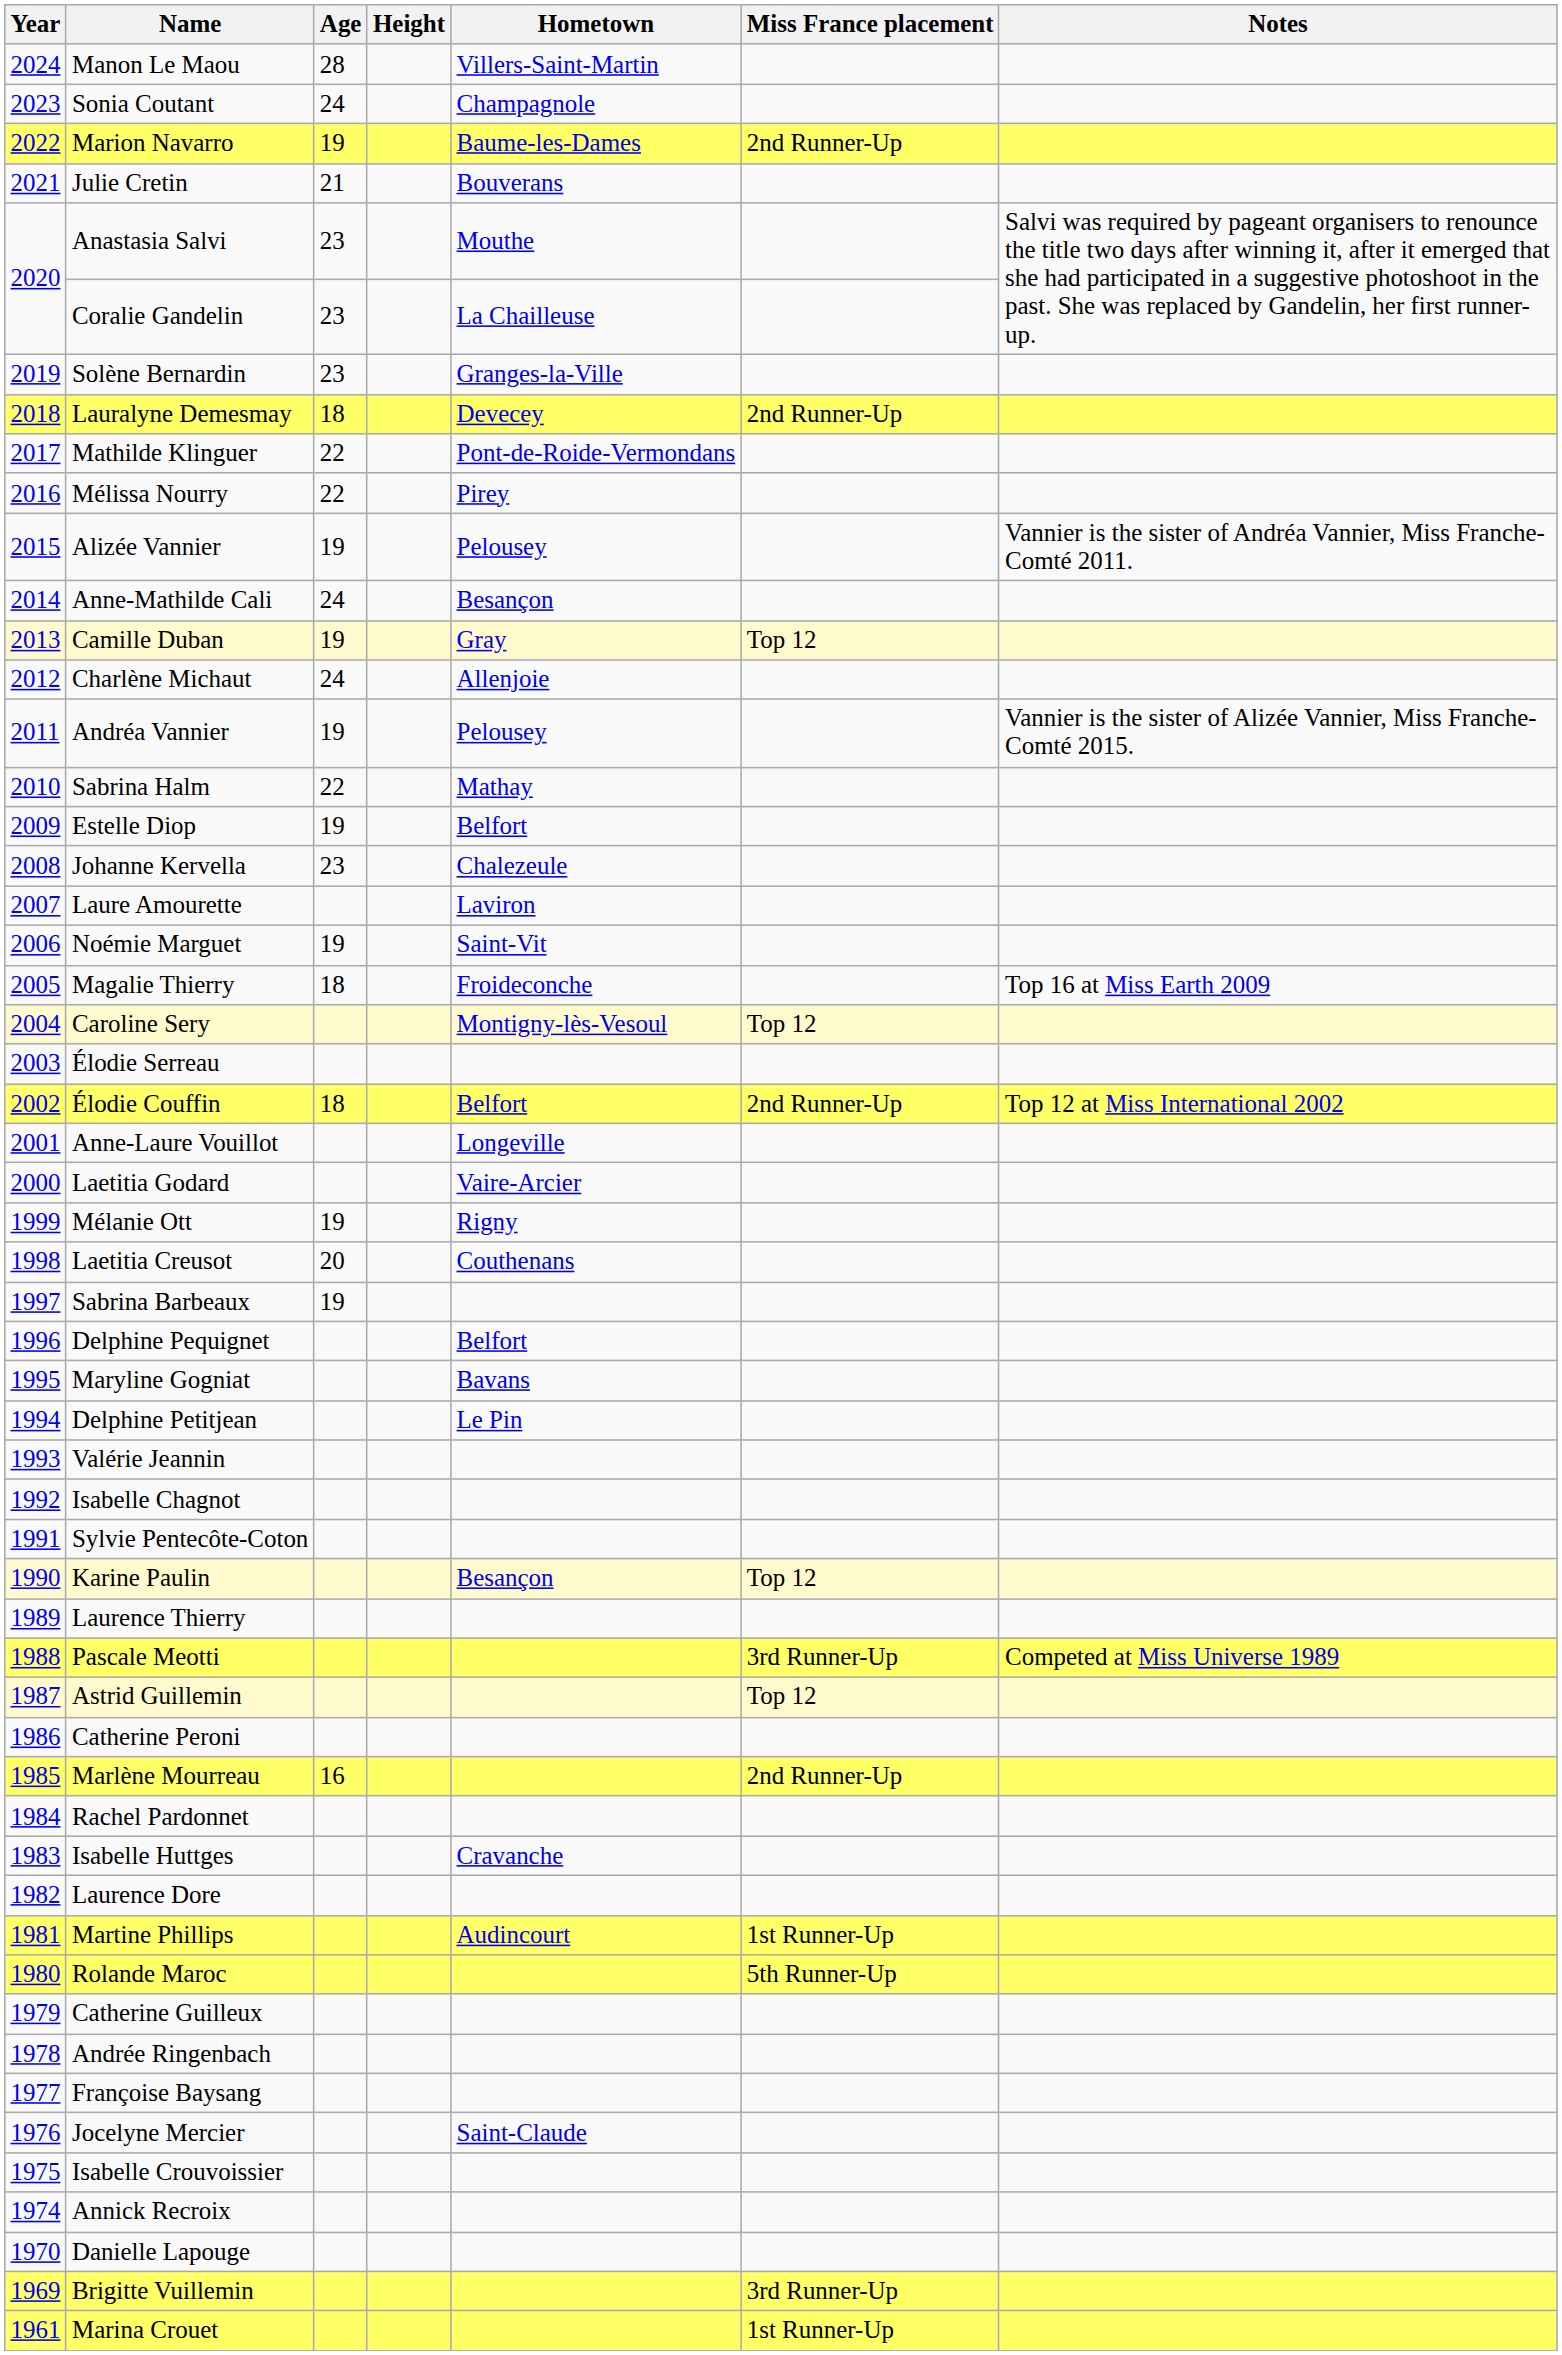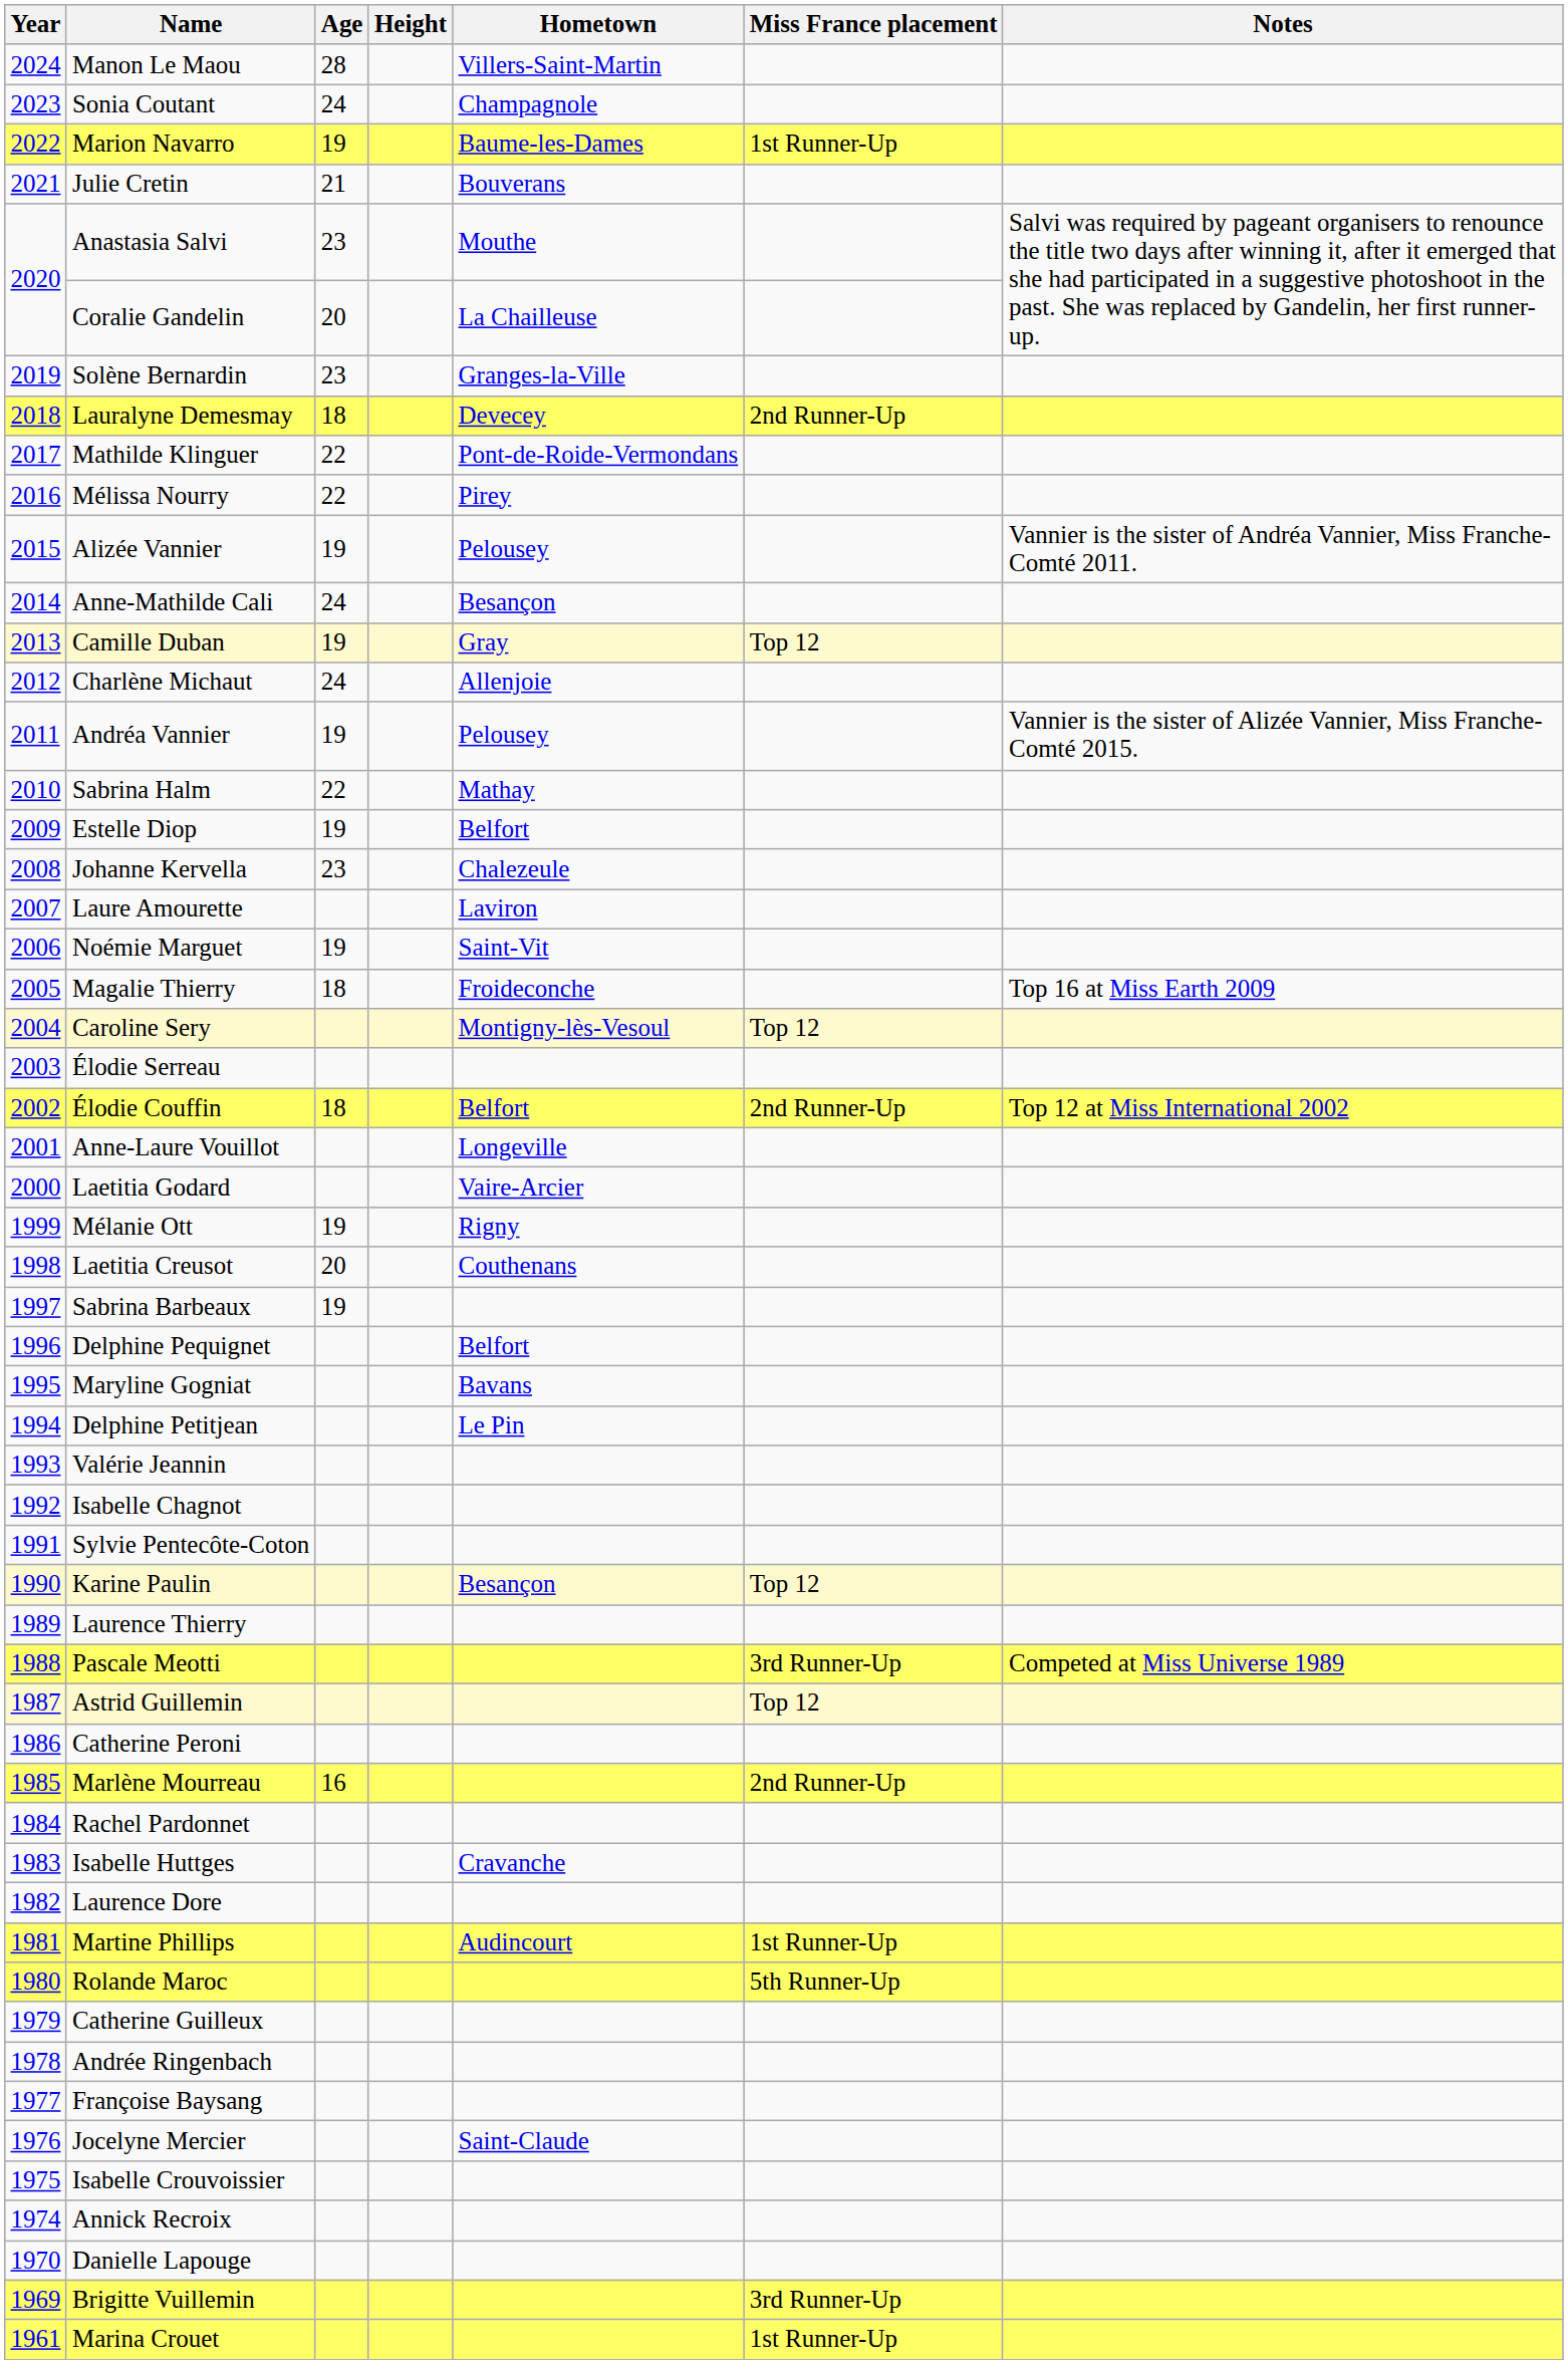Marion Navarro | Miss France placement: 2nd Runner-Up -> 1st Runner-Up
Coralie Gandelin | Age: 23 -> 20
